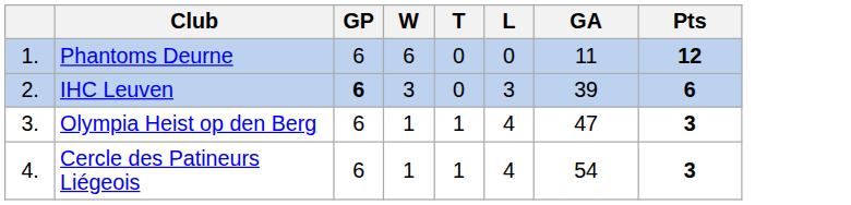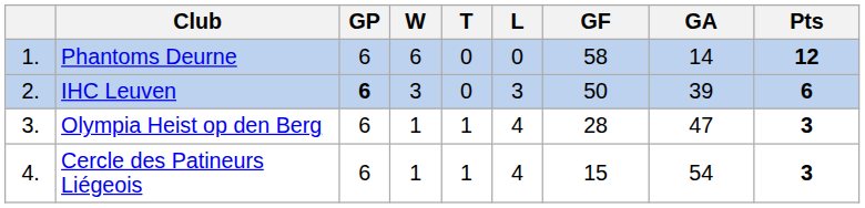+ column: GF | 58 | 50 | 28 | 15
Phantoms Deurne | GA: 11 -> 14
